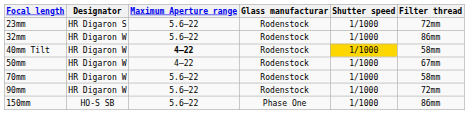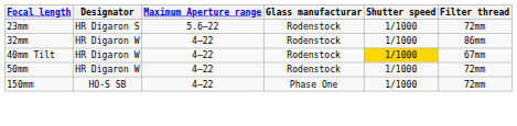32mm | Maximum Aperture range: 5.6–22 -> 4–22
40mm Tilt | Maximum Aperture range: bold -> normal
40mm Tilt | Filter thread: 58mm -> 67mm
50mm | Filter thread: 67mm -> 72mm
- row: 70mm | HR Digaron W | 5.6–22 | Rodenstock | 1/1000 | 58mm
- row: 90mm | HR Digaron W | 5.6–22 | Rodenstock | 1/1000 | 72mm
150mm | Maximum Aperture range: 5.6–22 -> 4–22
150mm | Filter thread: 86mm -> 72mm
